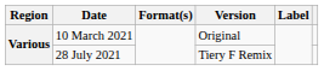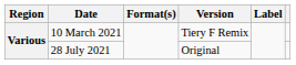10 March 2021 | Version: Original -> Tiery F Remix
28 July 2021 | Version: Tiery F Remix -> Original
